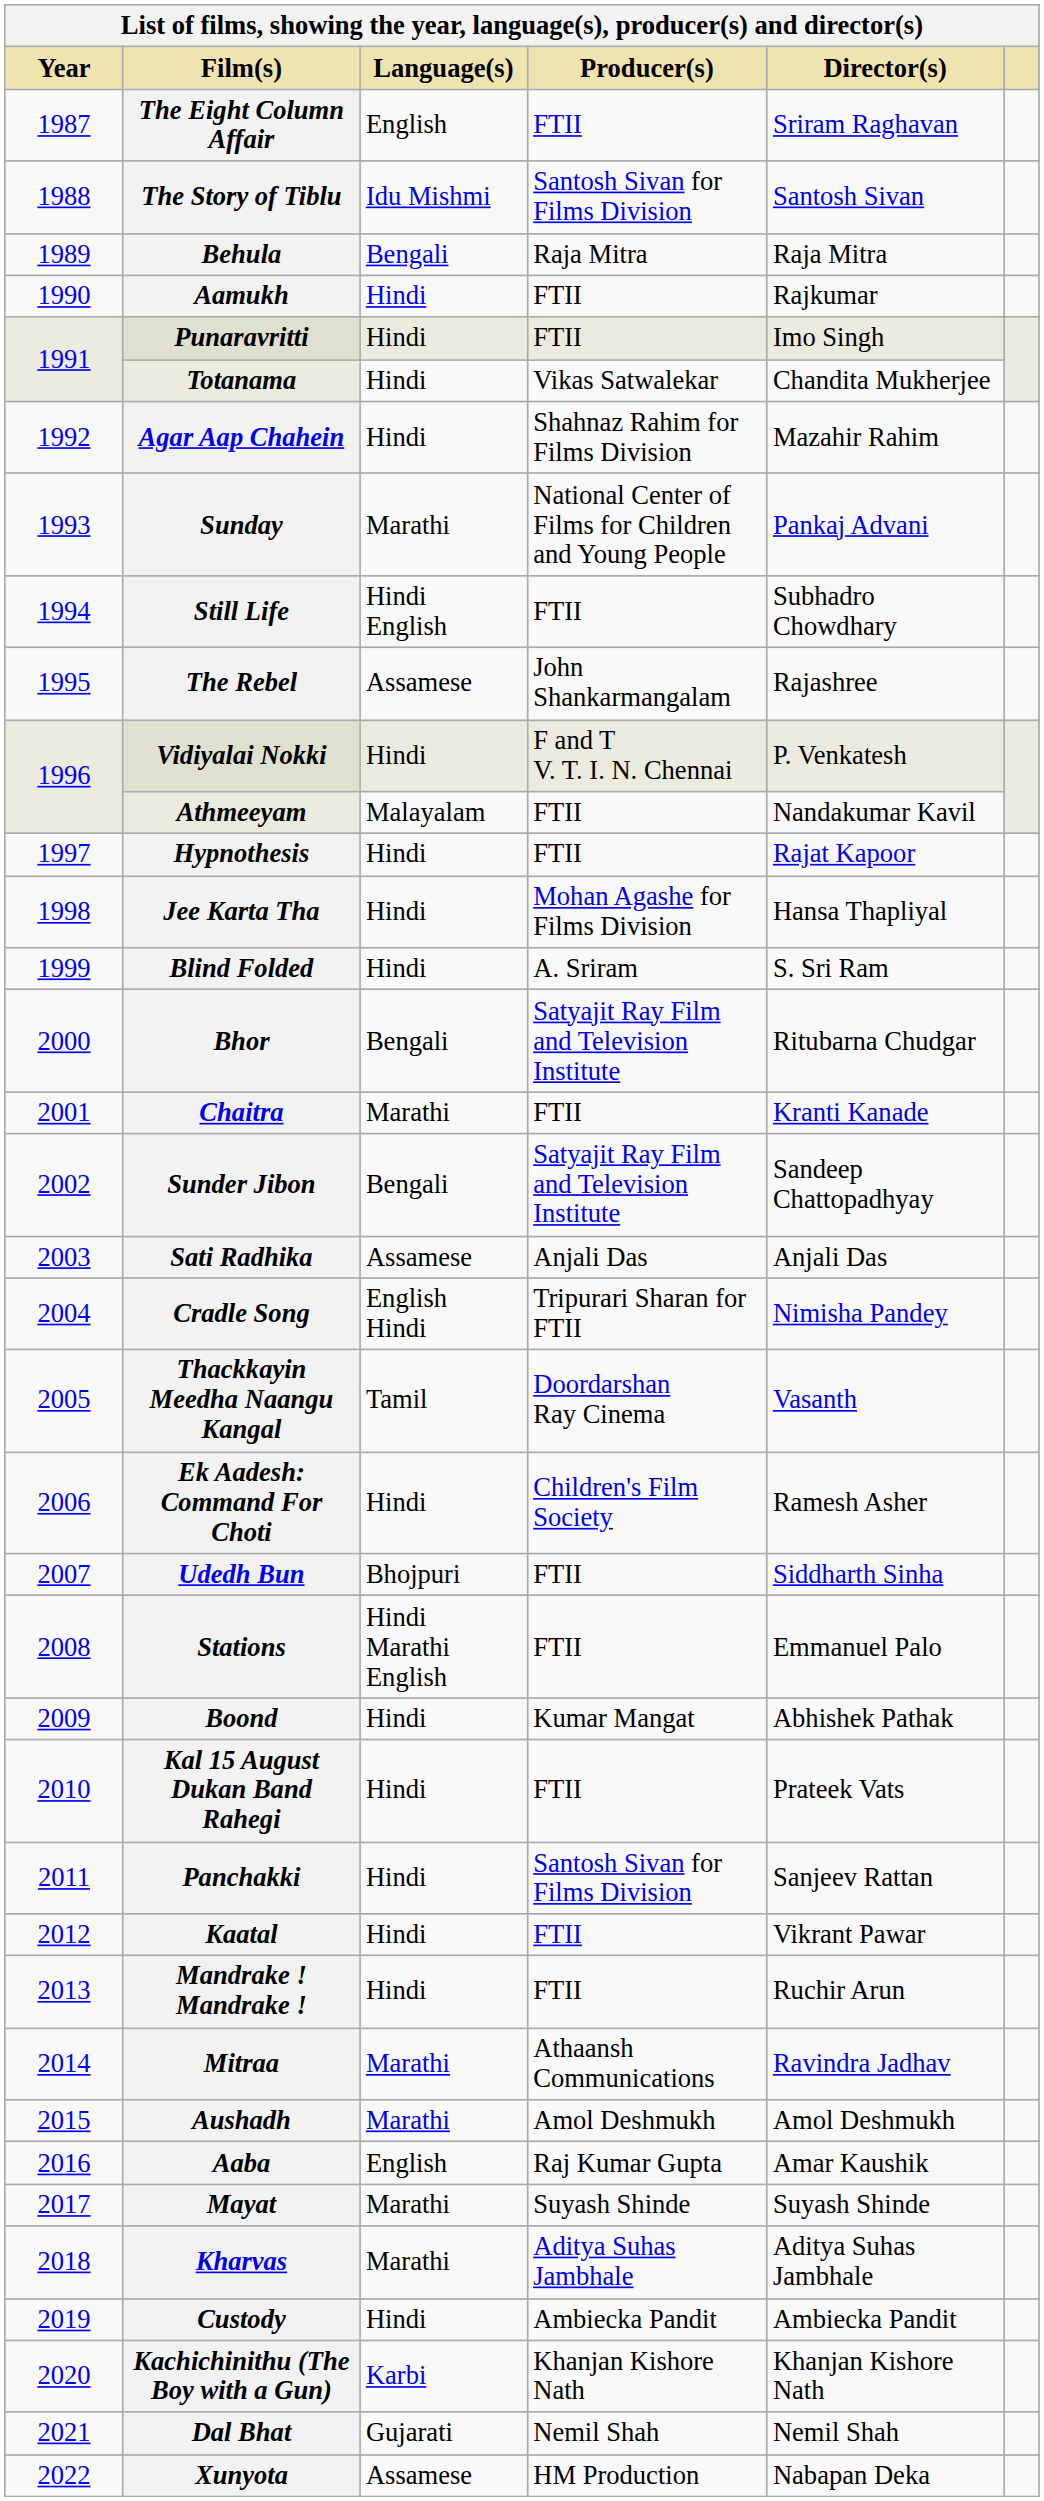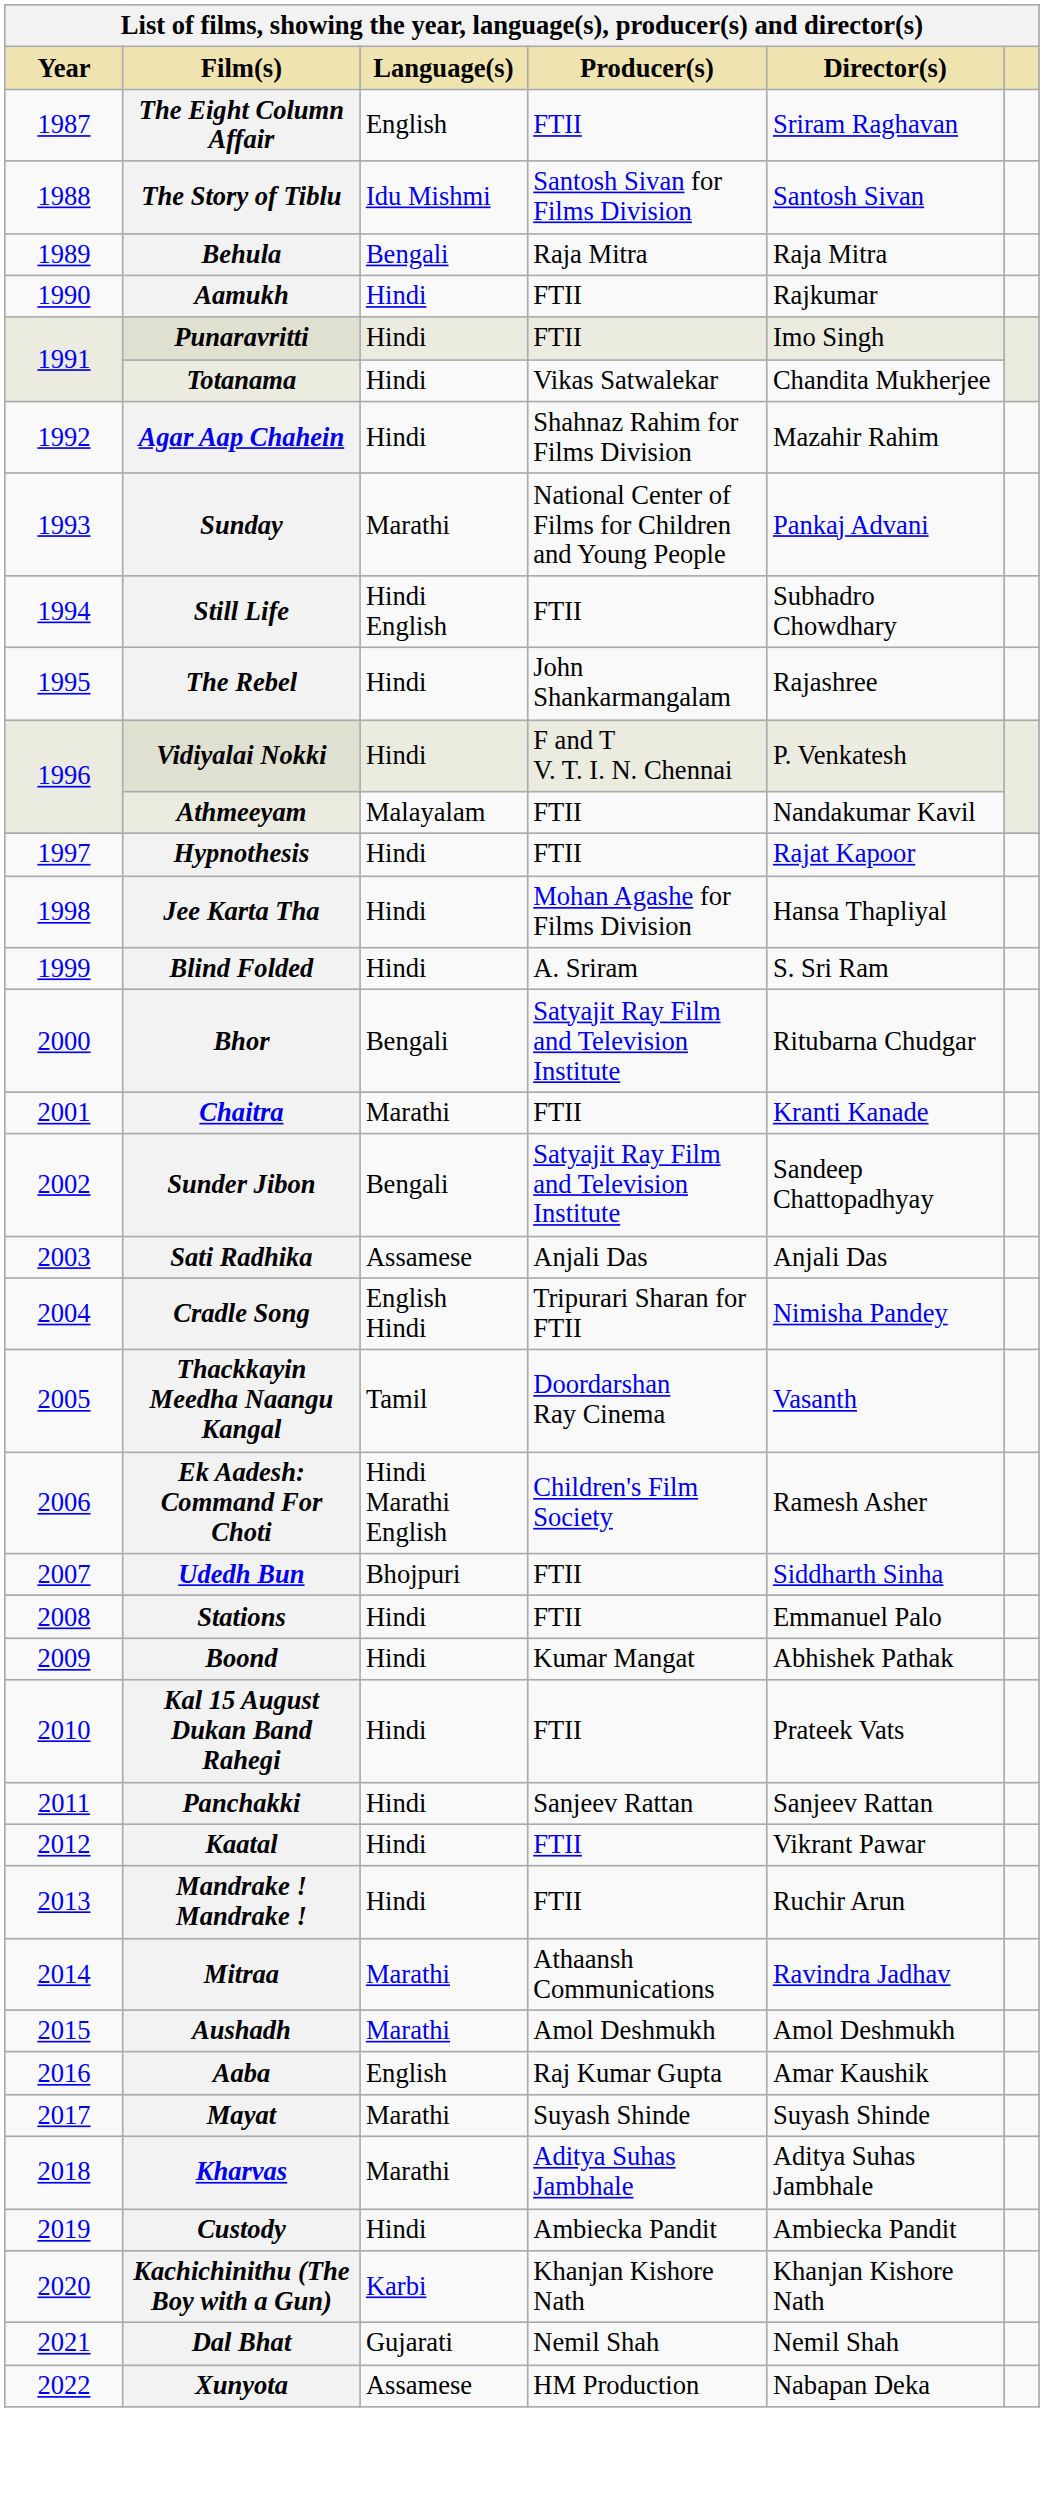The Rebel | Language(s): Assamese -> Hindi
Ek Aadesh: Command For Choti | Language(s): Hindi -> Hindi Marathi English
Stations | Language(s): Hindi Marathi English -> Hindi
Panchakki | Producer(s): Santosh Sivan for Films Division -> Sanjeev Rattan
